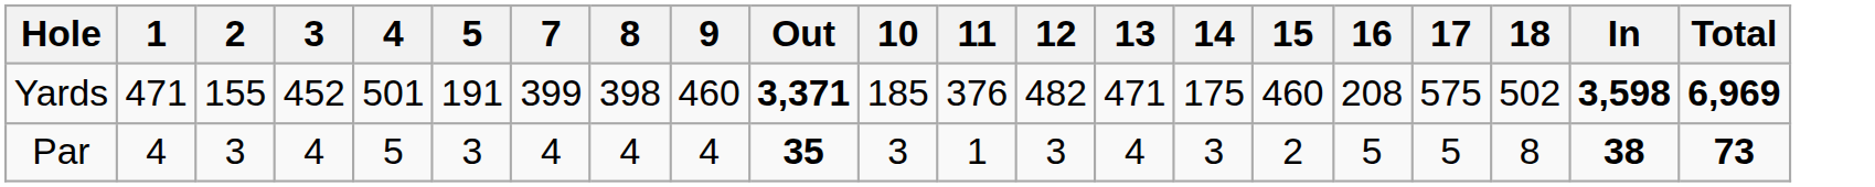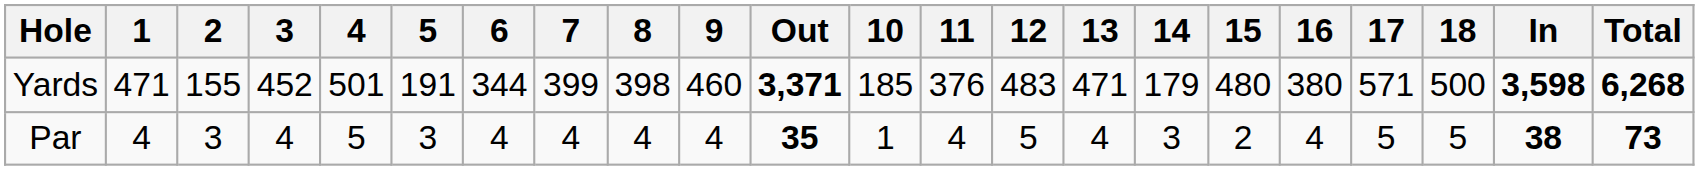+ column: 6 | 344 | 4
Yards | 12: 482 -> 483
Yards | 14: 175 -> 179
Yards | 15: 460 -> 480
Yards | 16: 208 -> 380
Yards | 17: 575 -> 571
Yards | 18: 502 -> 500
Yards | Total: 6,969 -> 6,268
Par | 10: 3 -> 1
Par | 11: 1 -> 4
Par | 12: 3 -> 5
Par | 16: 5 -> 4
Par | 18: 8 -> 5
